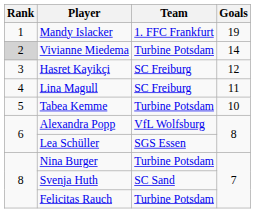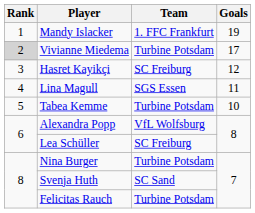Vivianne Miedema | Goals: 14 -> 17
Lina Magull | Team: SC Freiburg -> SGS Essen
Lea Schüller | Team: SGS Essen -> SC Freiburg
